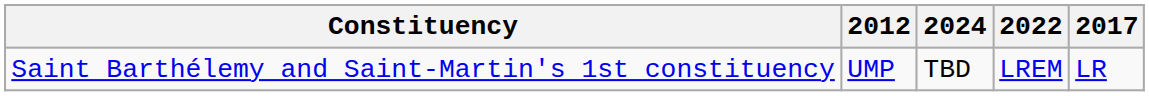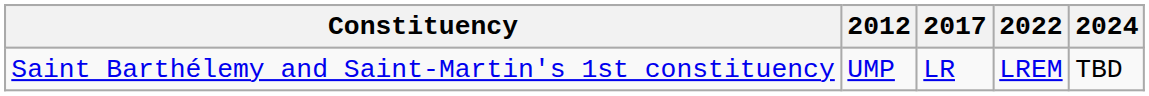columns swapped: 2017 <-> 2024
